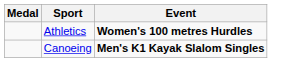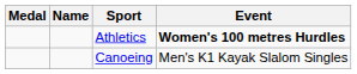+ column: Name
Canoeing | Event: bold -> normal
